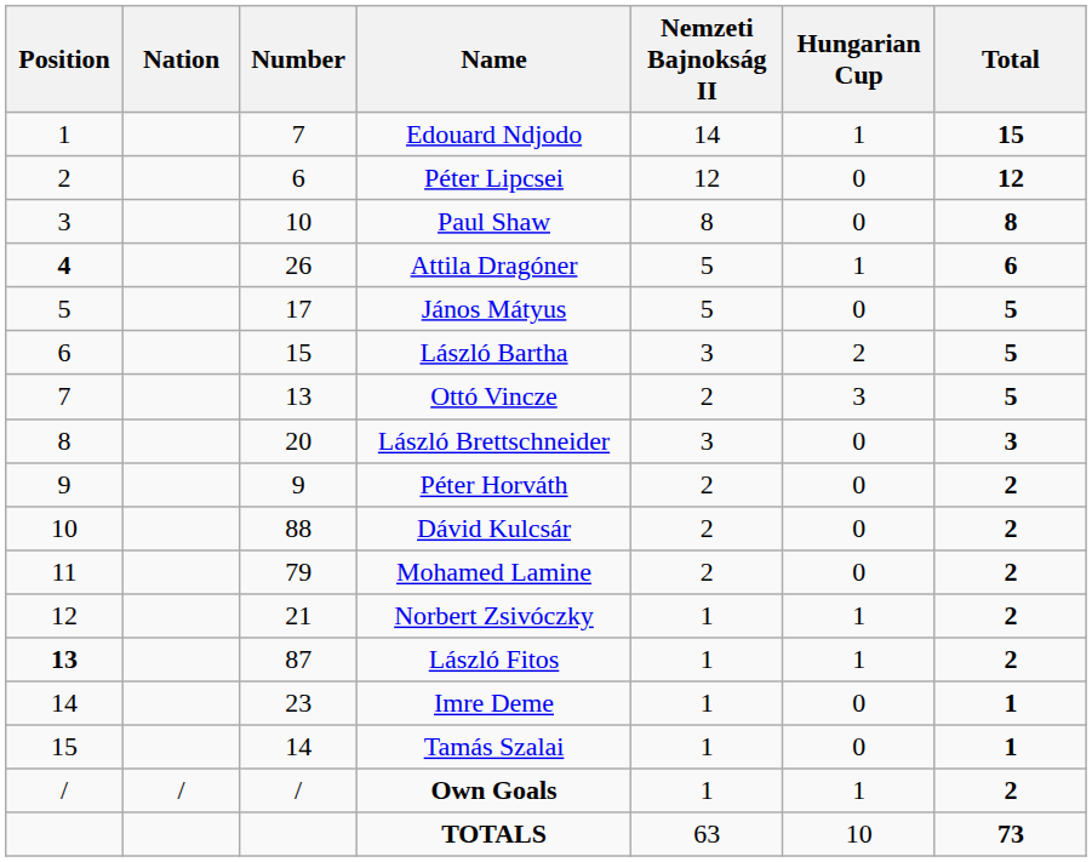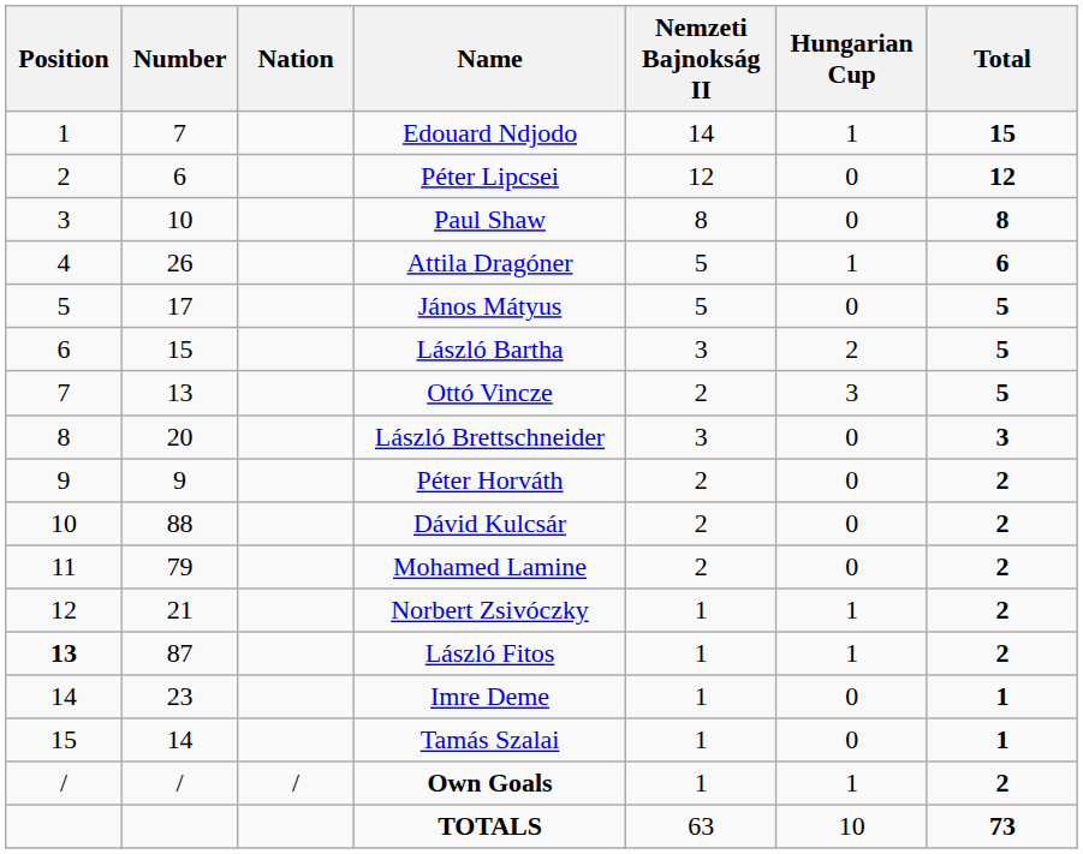columns swapped: Nation <-> Number
Attila Dragóner | Position: bold -> normal
